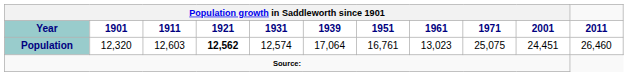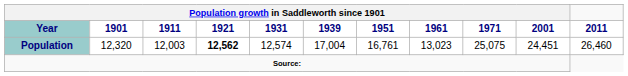Population | Population growth in Saddleworth since 1901 / 1911: 12,603 -> 12,003
Population | Population growth in Saddleworth since 1901 / 1939: 17,064 -> 17,004
